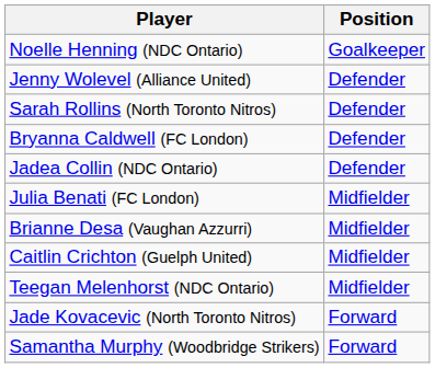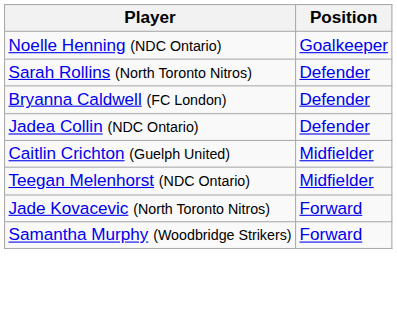- row: Jenny Wolevel (Alliance United) | Defender
- row: Julia Benati (FC London) | Midfielder
- row: Brianne Desa (Vaughan Azzurri) | Midfielder
